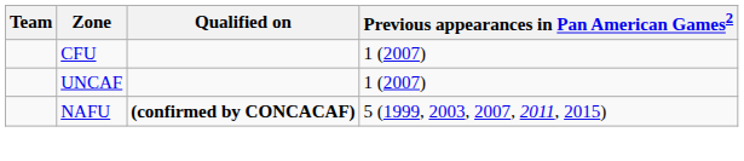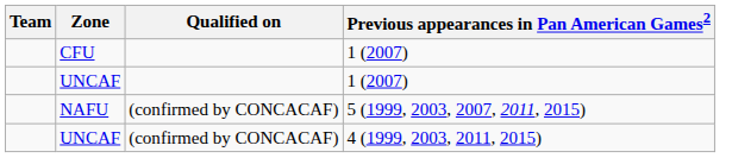NAFU | Qualified on: bold -> normal
+ row: UNCAF | (confirmed by CONCACAF) | 4 (1999, 2003, 2011, 2015)
